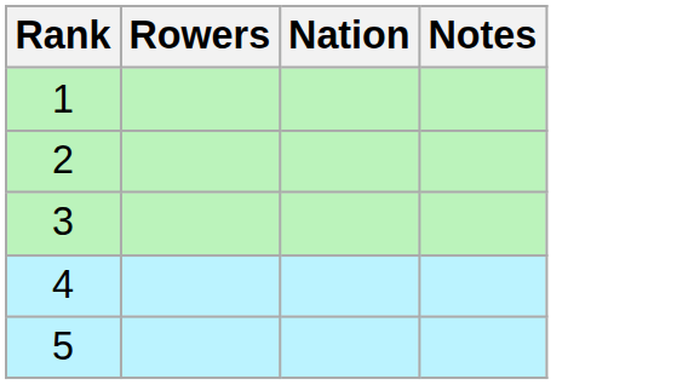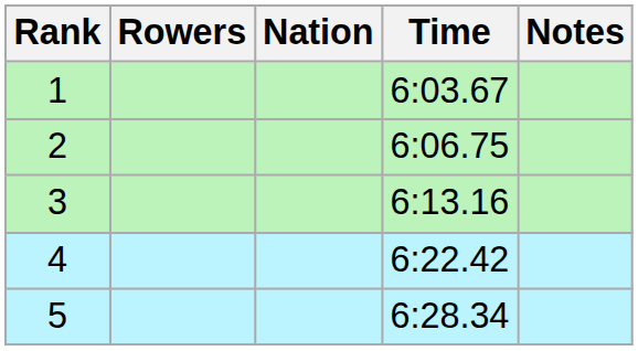+ column: Time | 6:03.67 | 6:06.75 | 6:13.16 | 6:22.42 | 6:28.34
